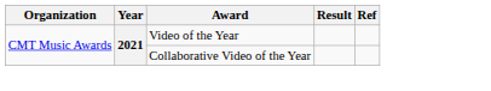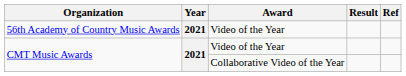+ row: 56th Academy of Country Music Awards | 2021 | Video of the Year
